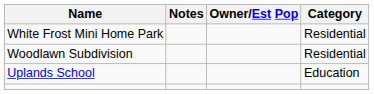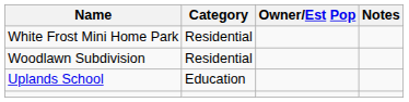columns swapped: Category <-> Notes
